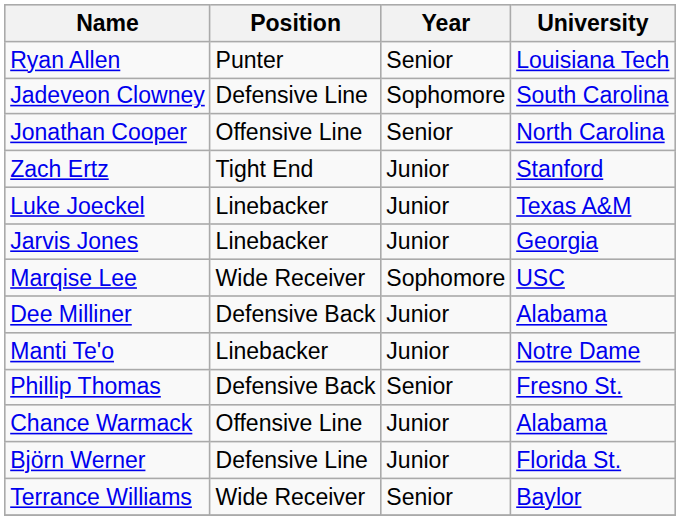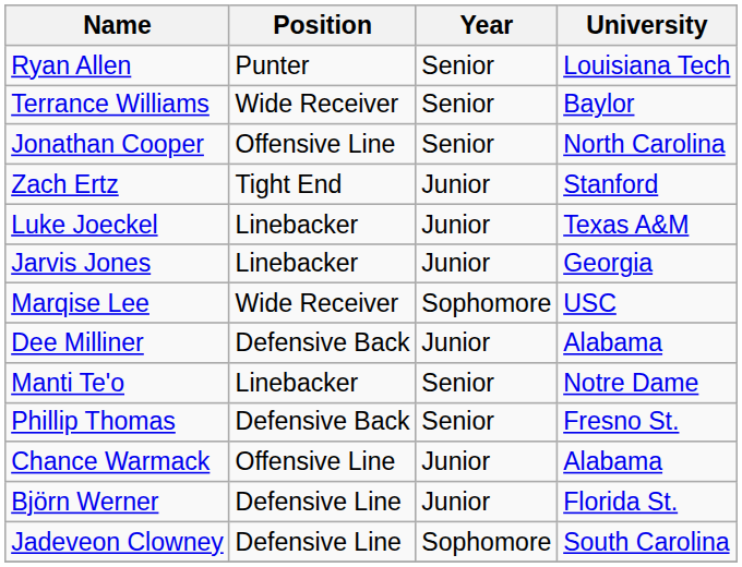rows swapped: Jadeveon Clowney <-> Terrance Williams
Manti Te'o | Year: Junior -> Senior
